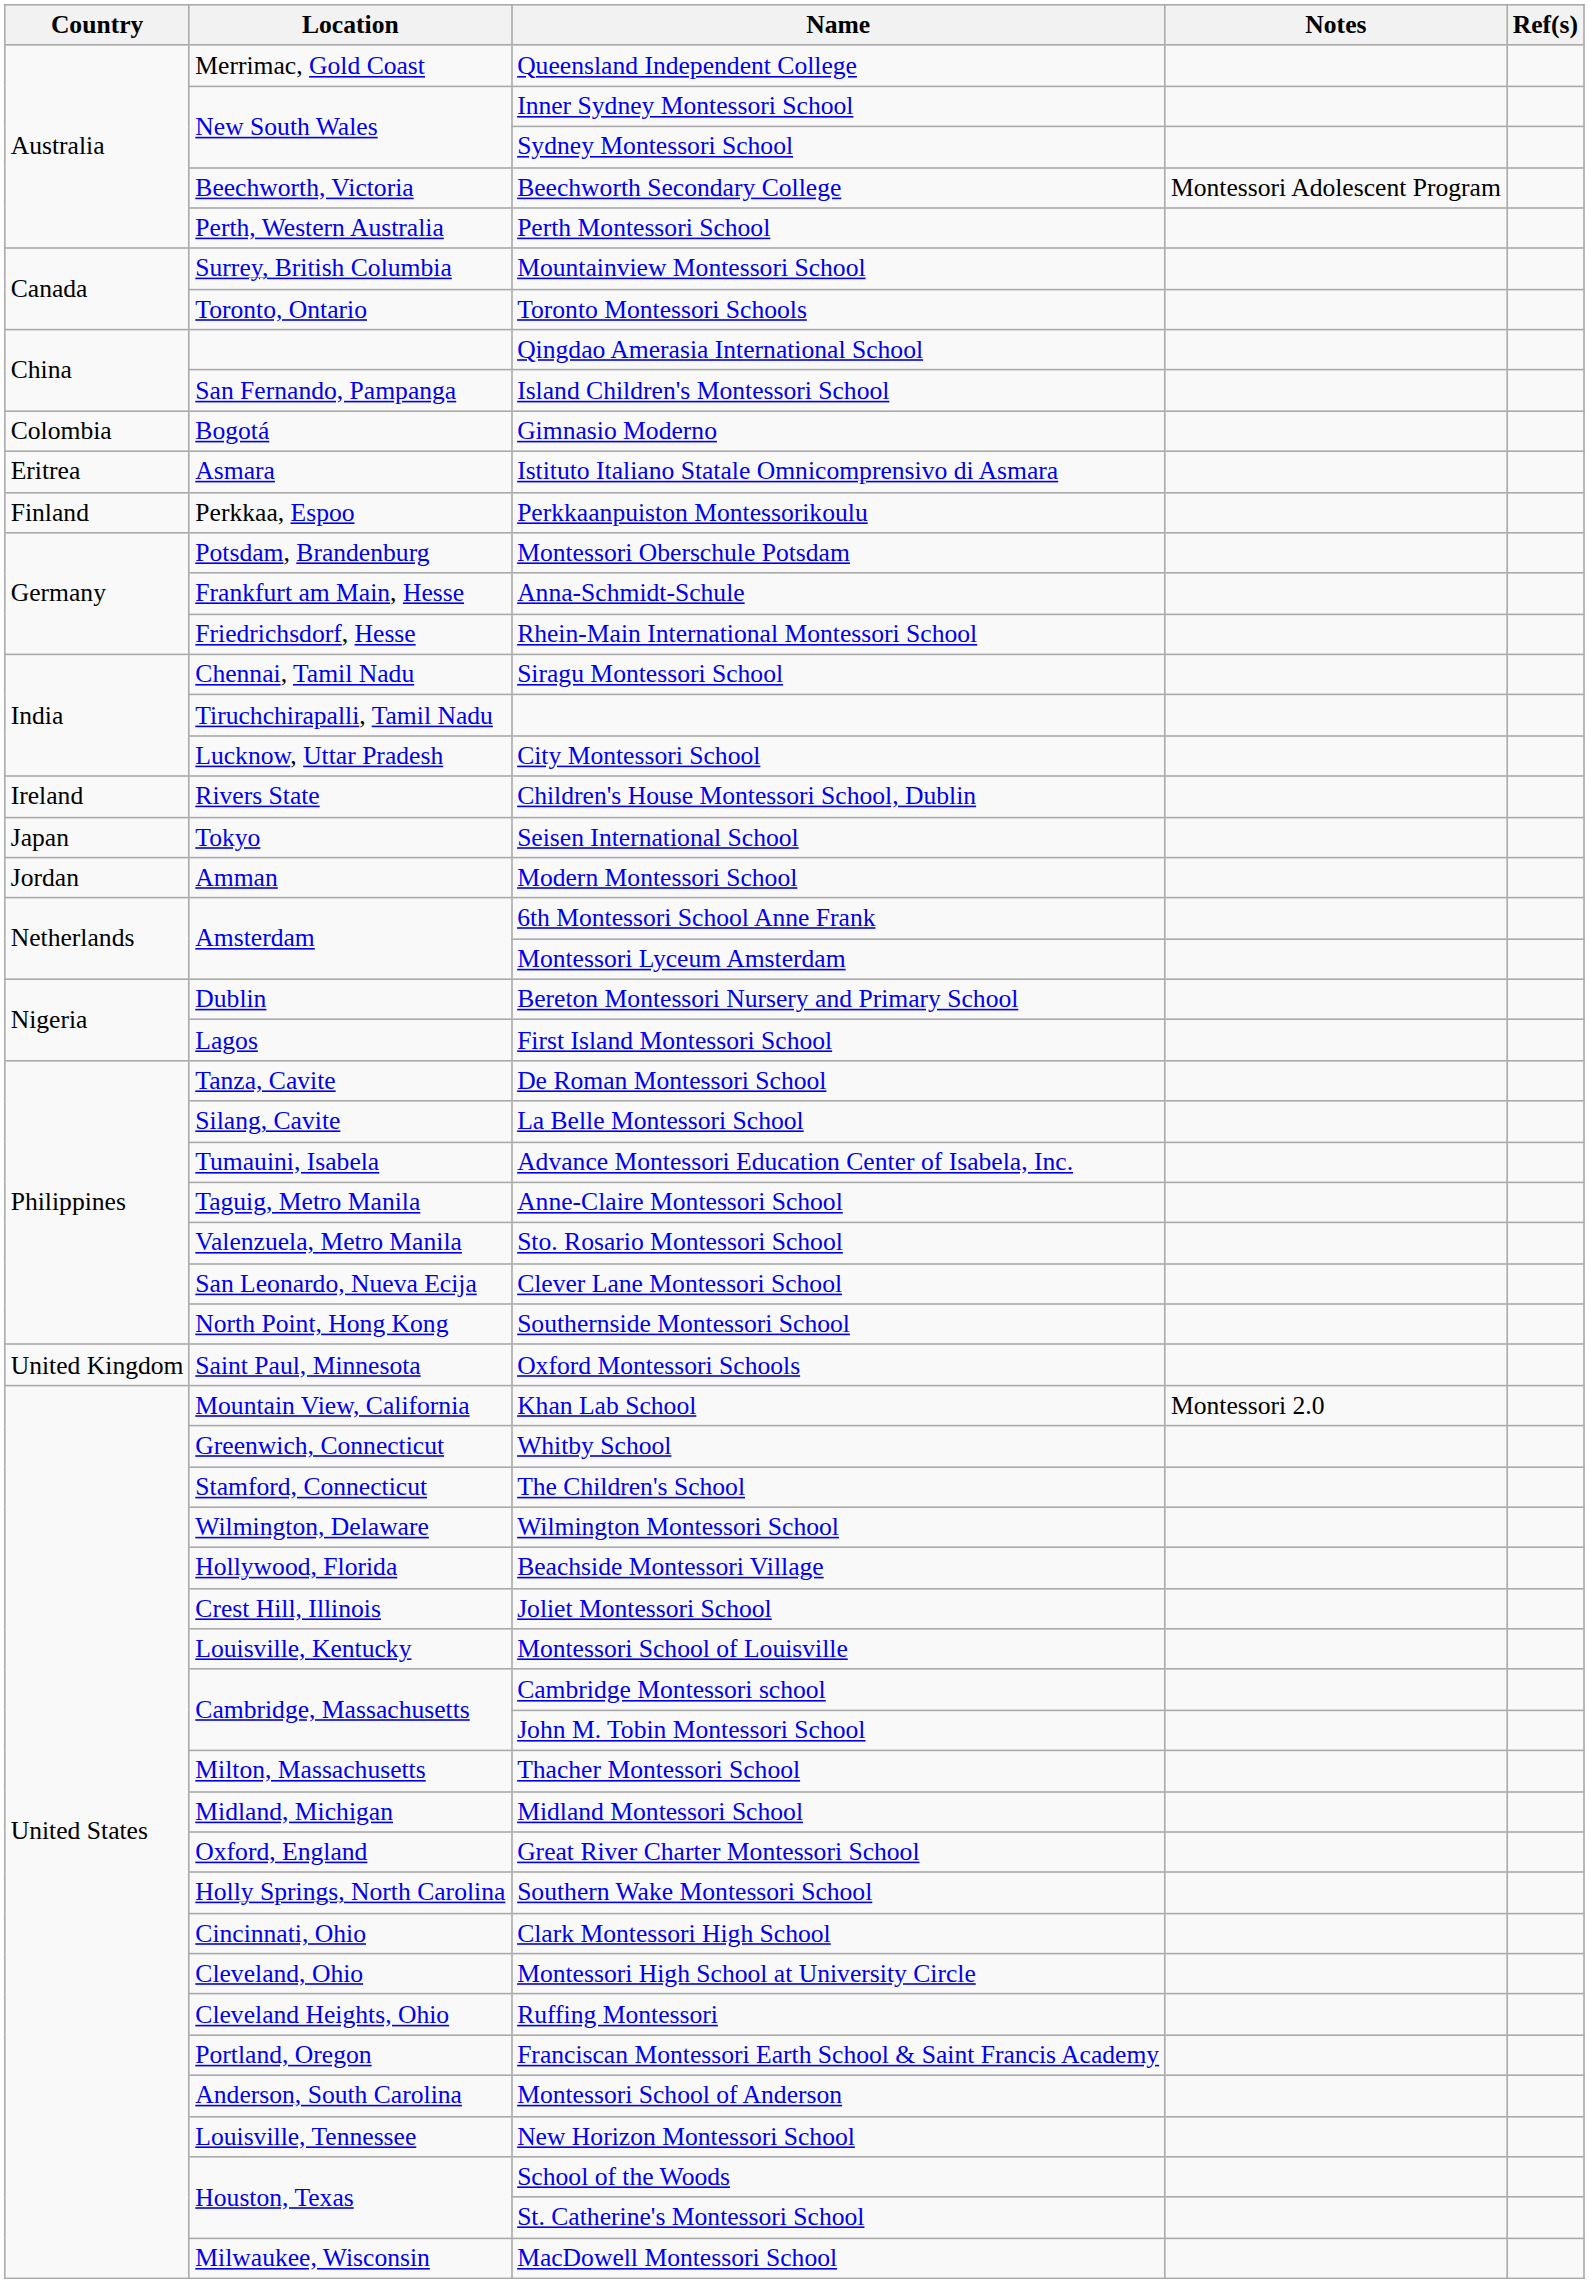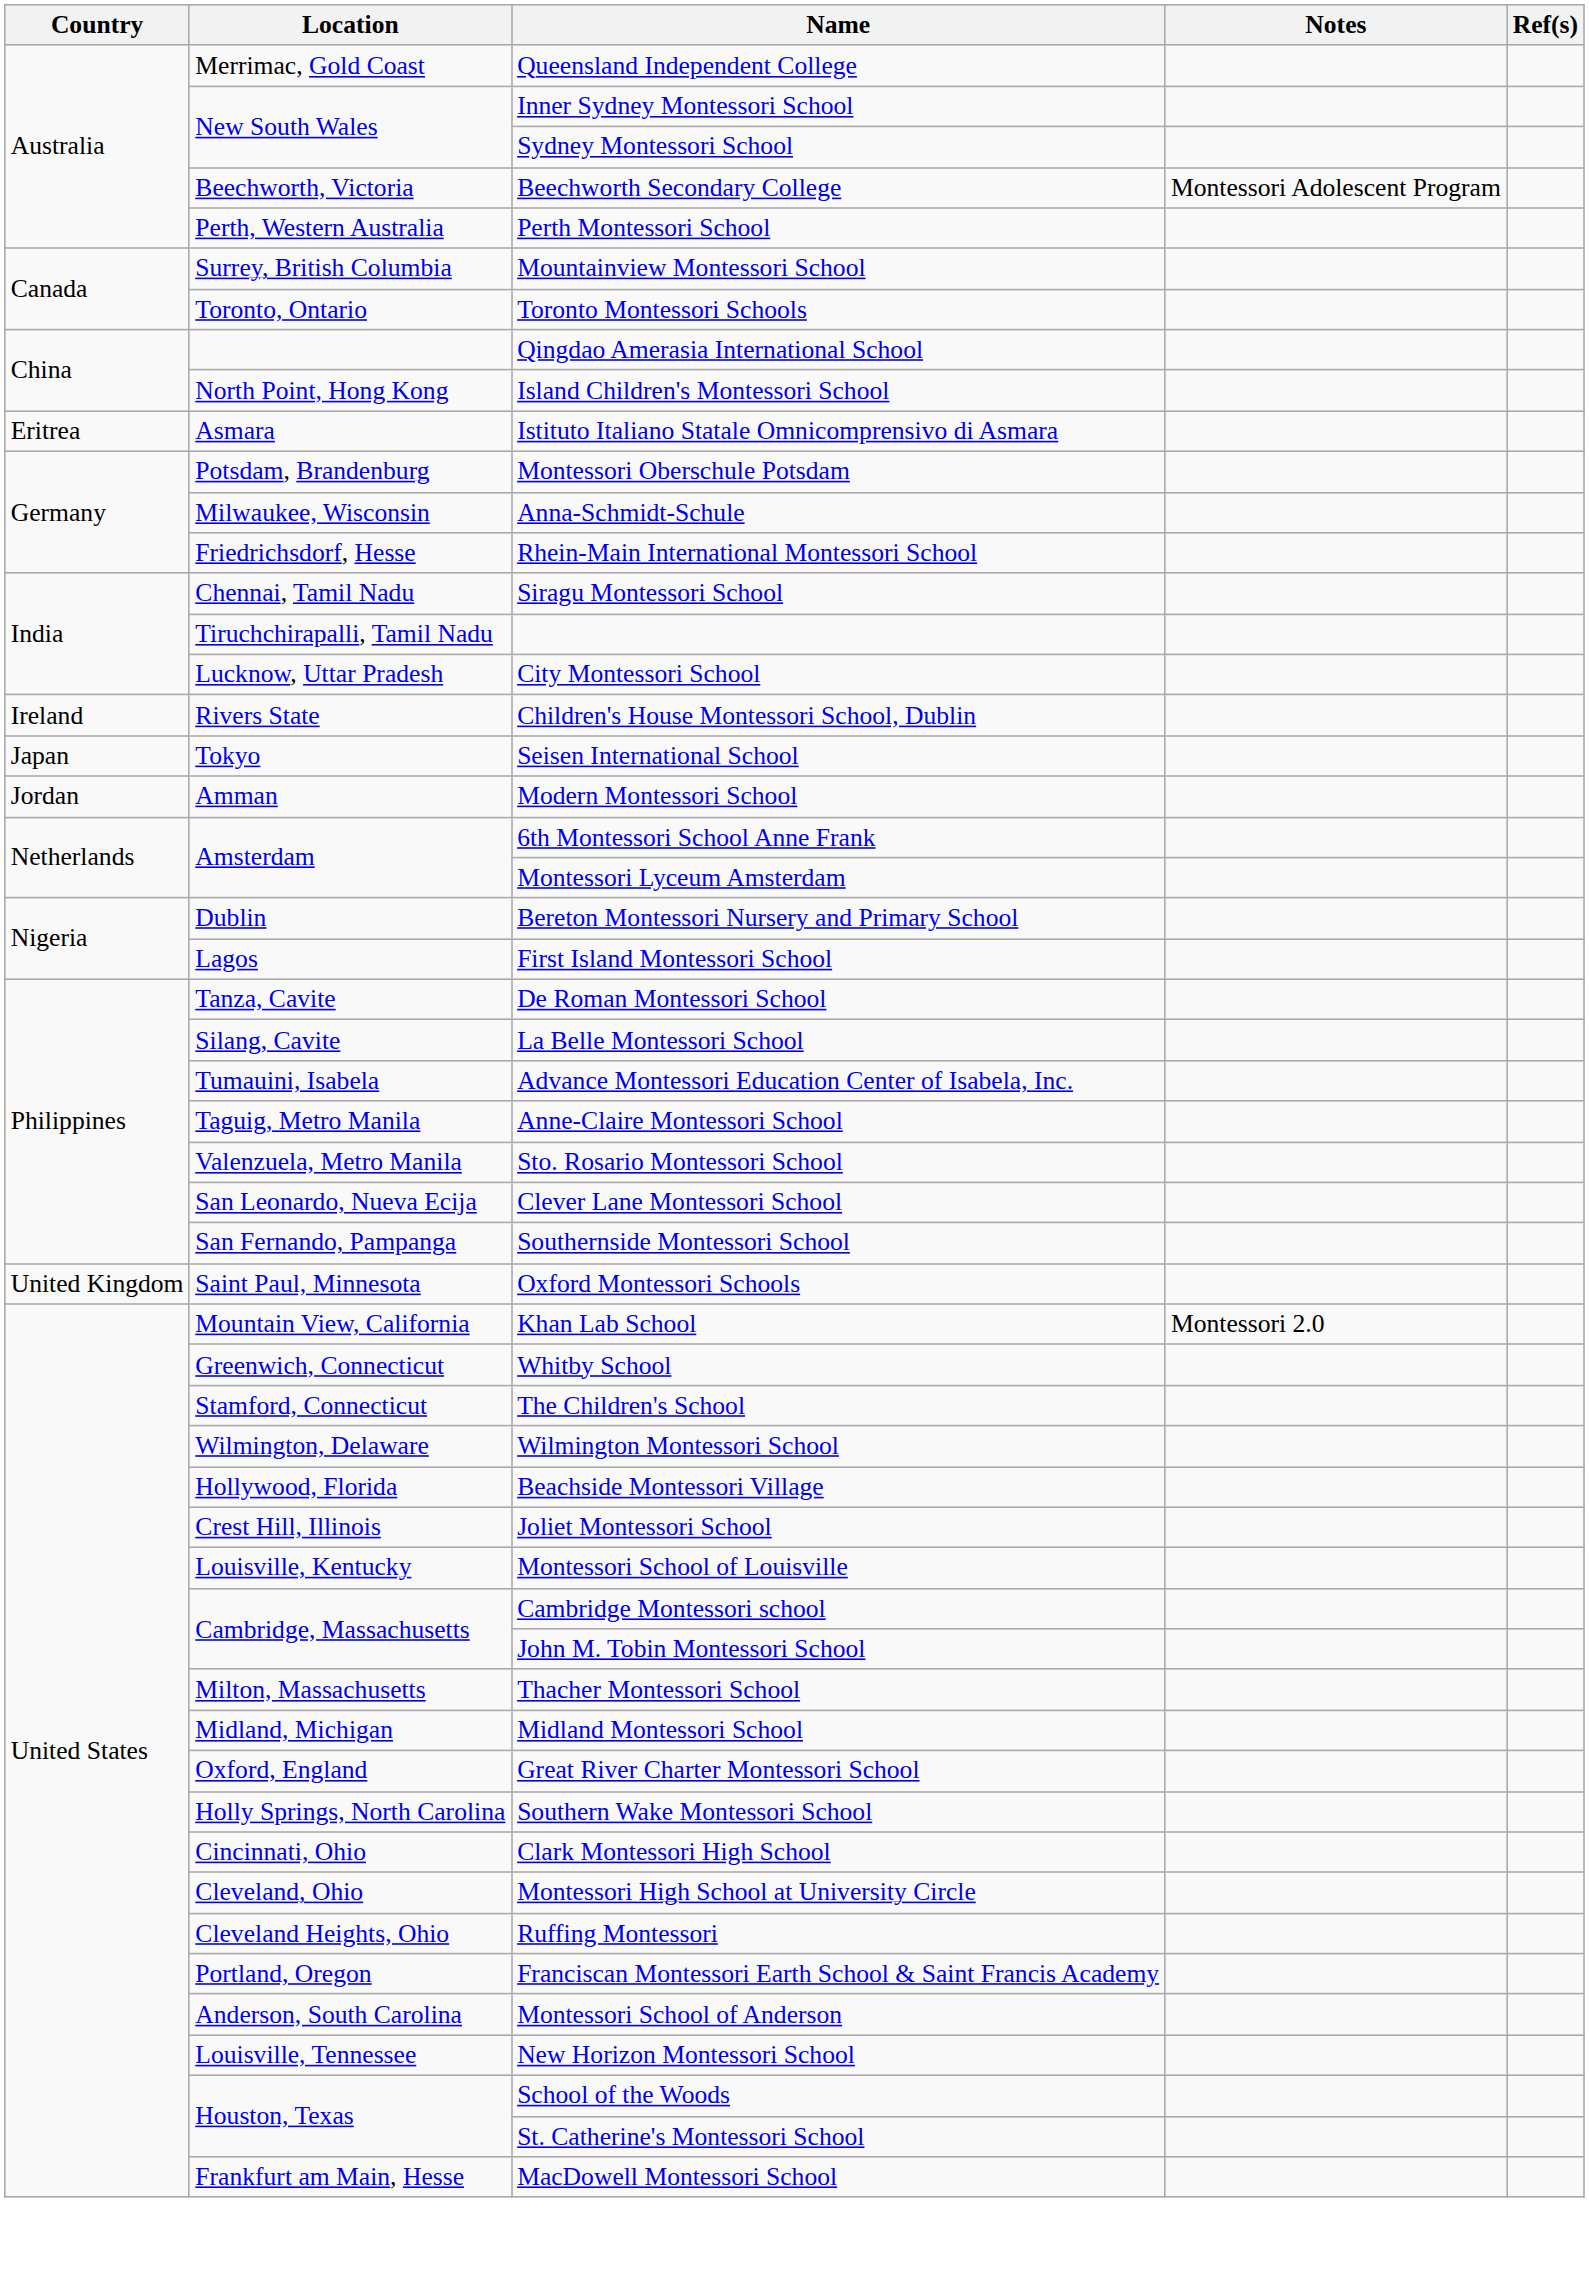Island Children's Montessori School | Location: San Fernando, Pampanga -> North Point, Hong Kong
- row: Colombia | Bogotá | Gimnasio Moderno
- row: Finland | Perkkaa, Espoo | Perkkaanpuiston Montessorikoulu
Anna-Schmidt-Schule | Location: Frankfurt am Main, Hesse -> Milwaukee, Wisconsin
Southernside Montessori School | Location: North Point, Hong Kong -> San Fernando, Pampanga
MacDowell Montessori School | Location: Milwaukee, Wisconsin -> Frankfurt am Main, Hesse
